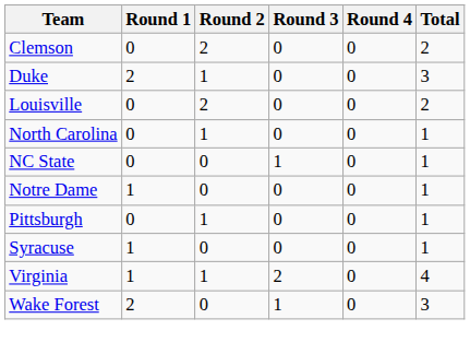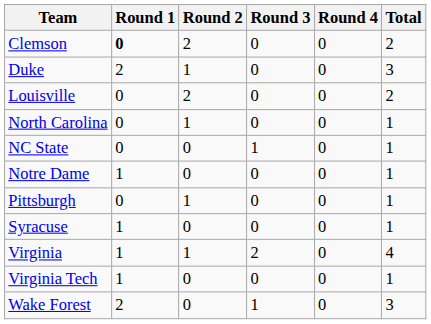Clemson | Round 1: normal -> bold
+ row: Virginia Tech | 1 | 0 | 0 | 0 | 1
